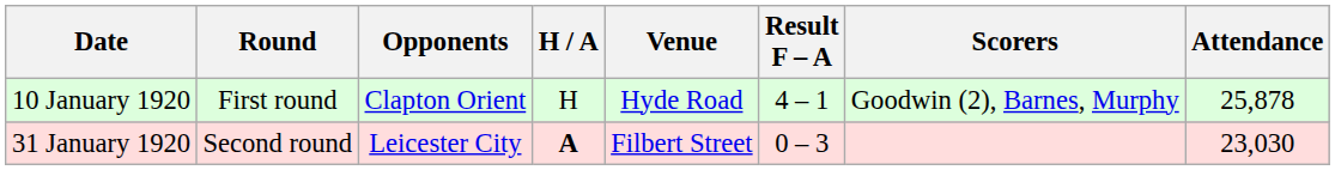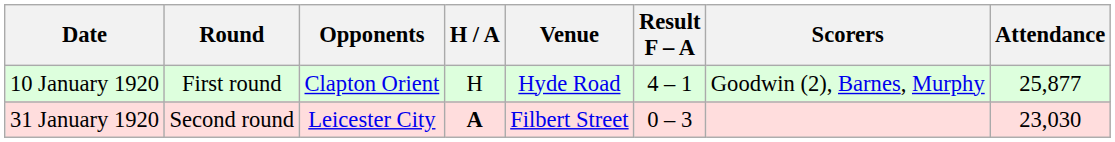10 January 1920 | Attendance: 25,878 -> 25,877
